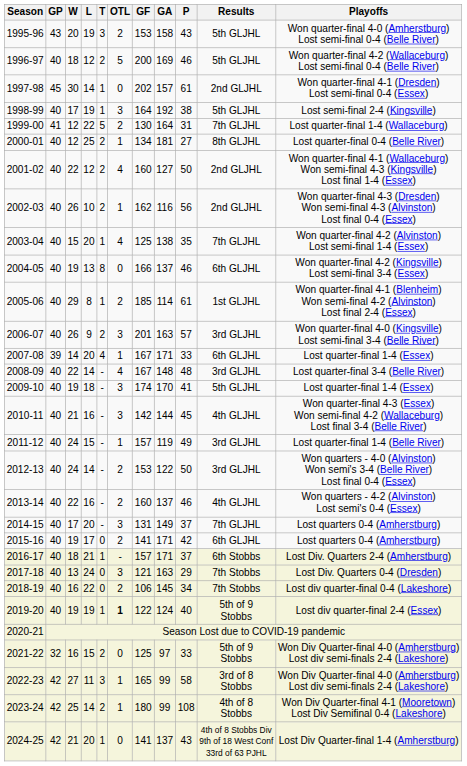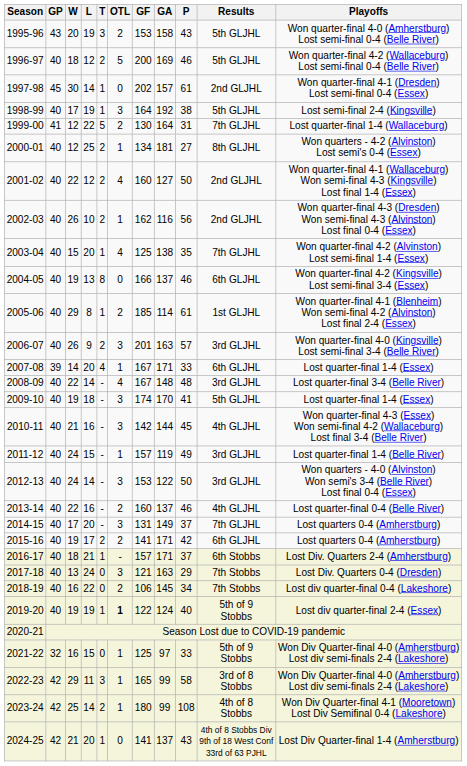2000-01 | Playoffs: Lost quarter-final 0-4 (Belle River) -> Won quarters - 4-2 (Alvinston) Lost semi's 0-4 (Essex)
2012-13 | OTL: 2 -> 3
2013-14 | Playoffs: Won quarters - 4-2 (Alvinston) Lost semi's 0-4 (Essex) -> Lost quarter-final 0-4 (Belle River)
2015-16 | T: 0 -> 2
2021-22 | T: 2 -> 0
2021-22 | OTL: 0 -> 1
2022-23 | W: 27 -> 29
